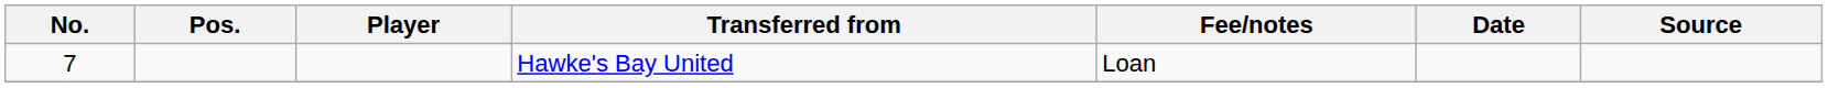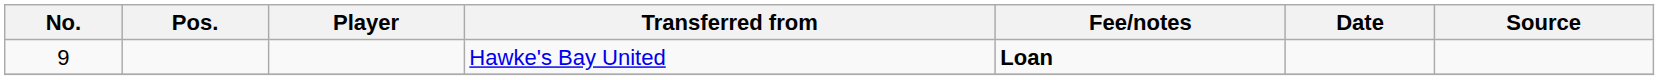Hawke's Bay United | No.: 7 -> 9
Hawke's Bay United | Fee/notes: normal -> bold
